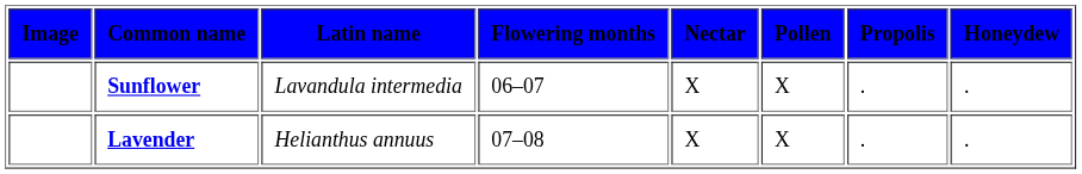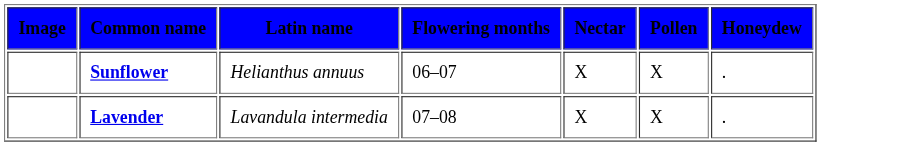- column: Propolis | . | .
Sunflower | Latin name: Lavandula intermedia -> Helianthus annuus
Lavender | Latin name: Helianthus annuus -> Lavandula intermedia
